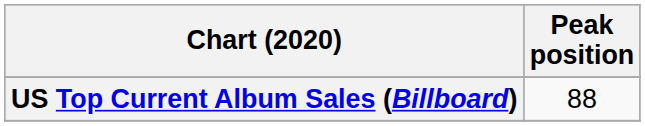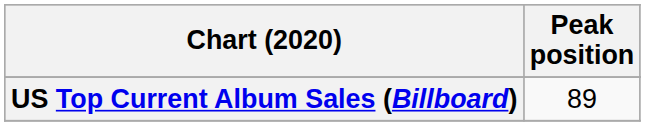US Top Current Album Sales (Billboard) | Peak position: 88 -> 89
